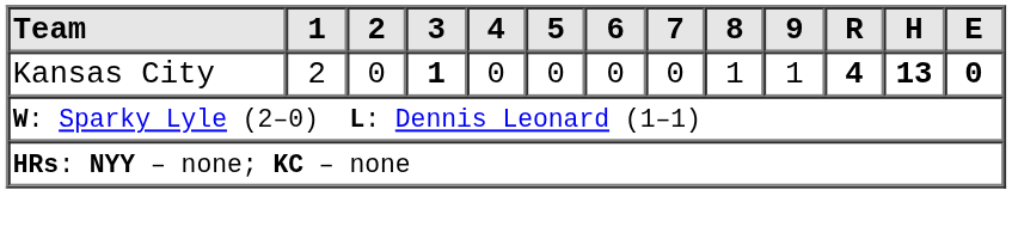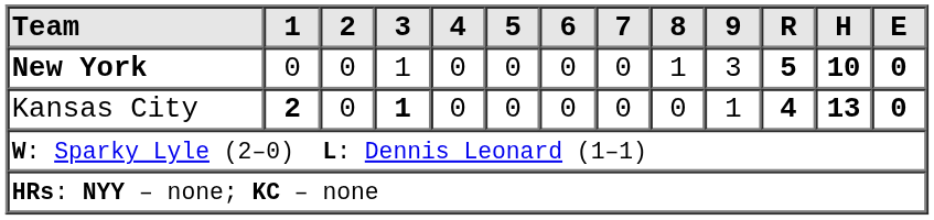+ row: New York | 0 | 0 | 1 | 0 | 0 | 0 | 0 | 1 | 3 | 5 | 10 | 0
Kansas City | 1: normal -> bold
Kansas City | 8: 1 -> 0
